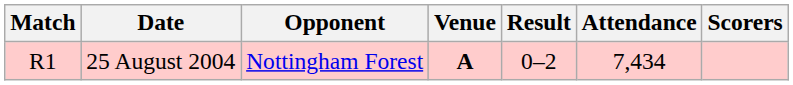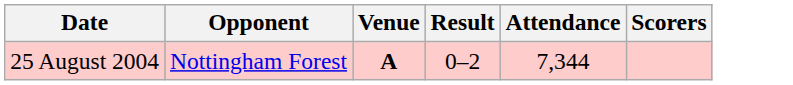- column: Match | R1
25 August 2004 | Attendance: 7,434 -> 7,344
